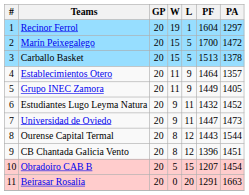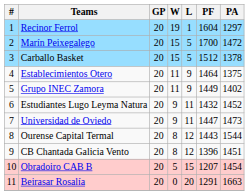Carballo Basket | PF: 1513 -> 1512
Establecimientos Otero | PA: 1357 -> 1375
Grupo INEC Zamora | PA: 1405 -> 1402
